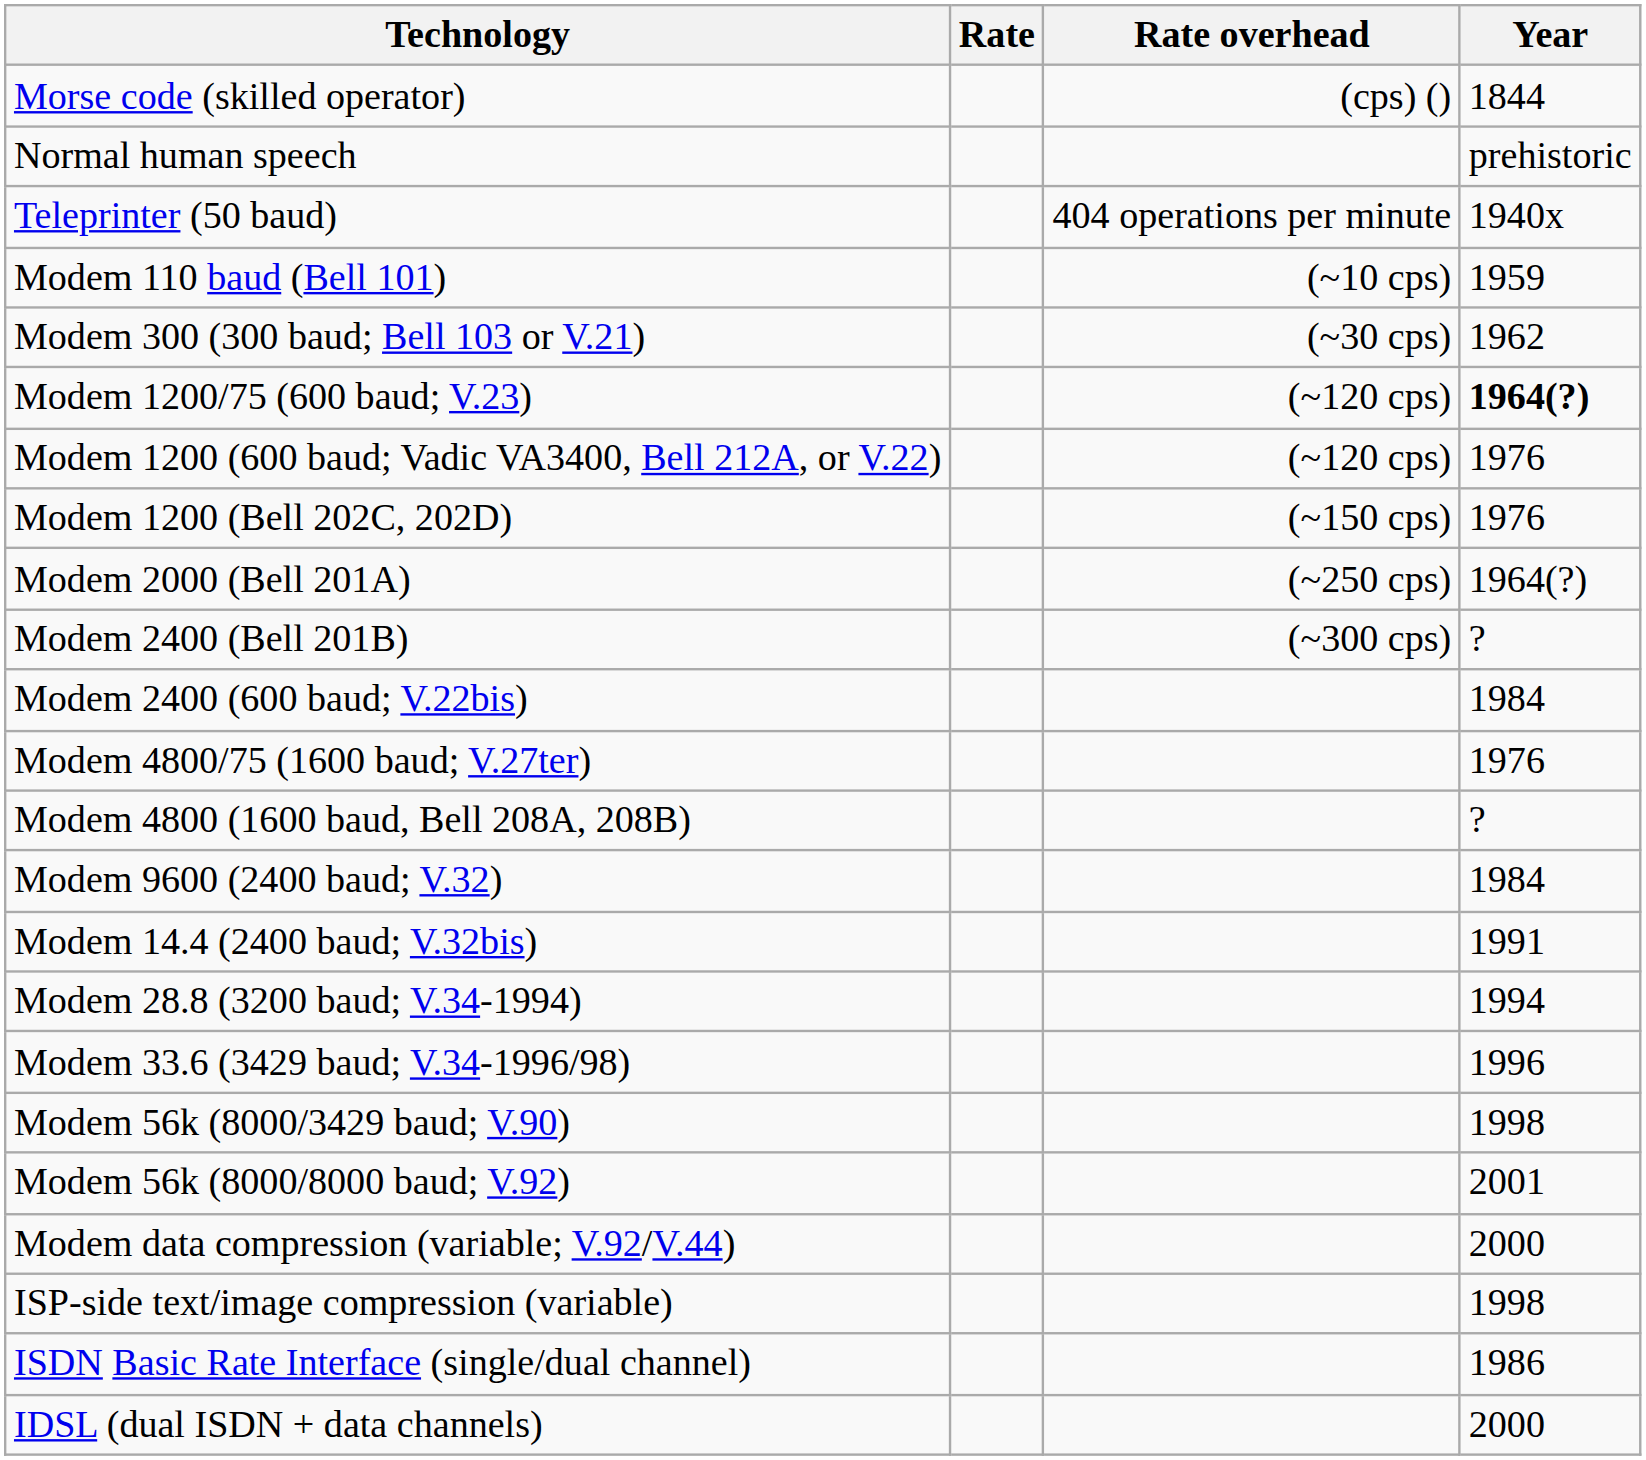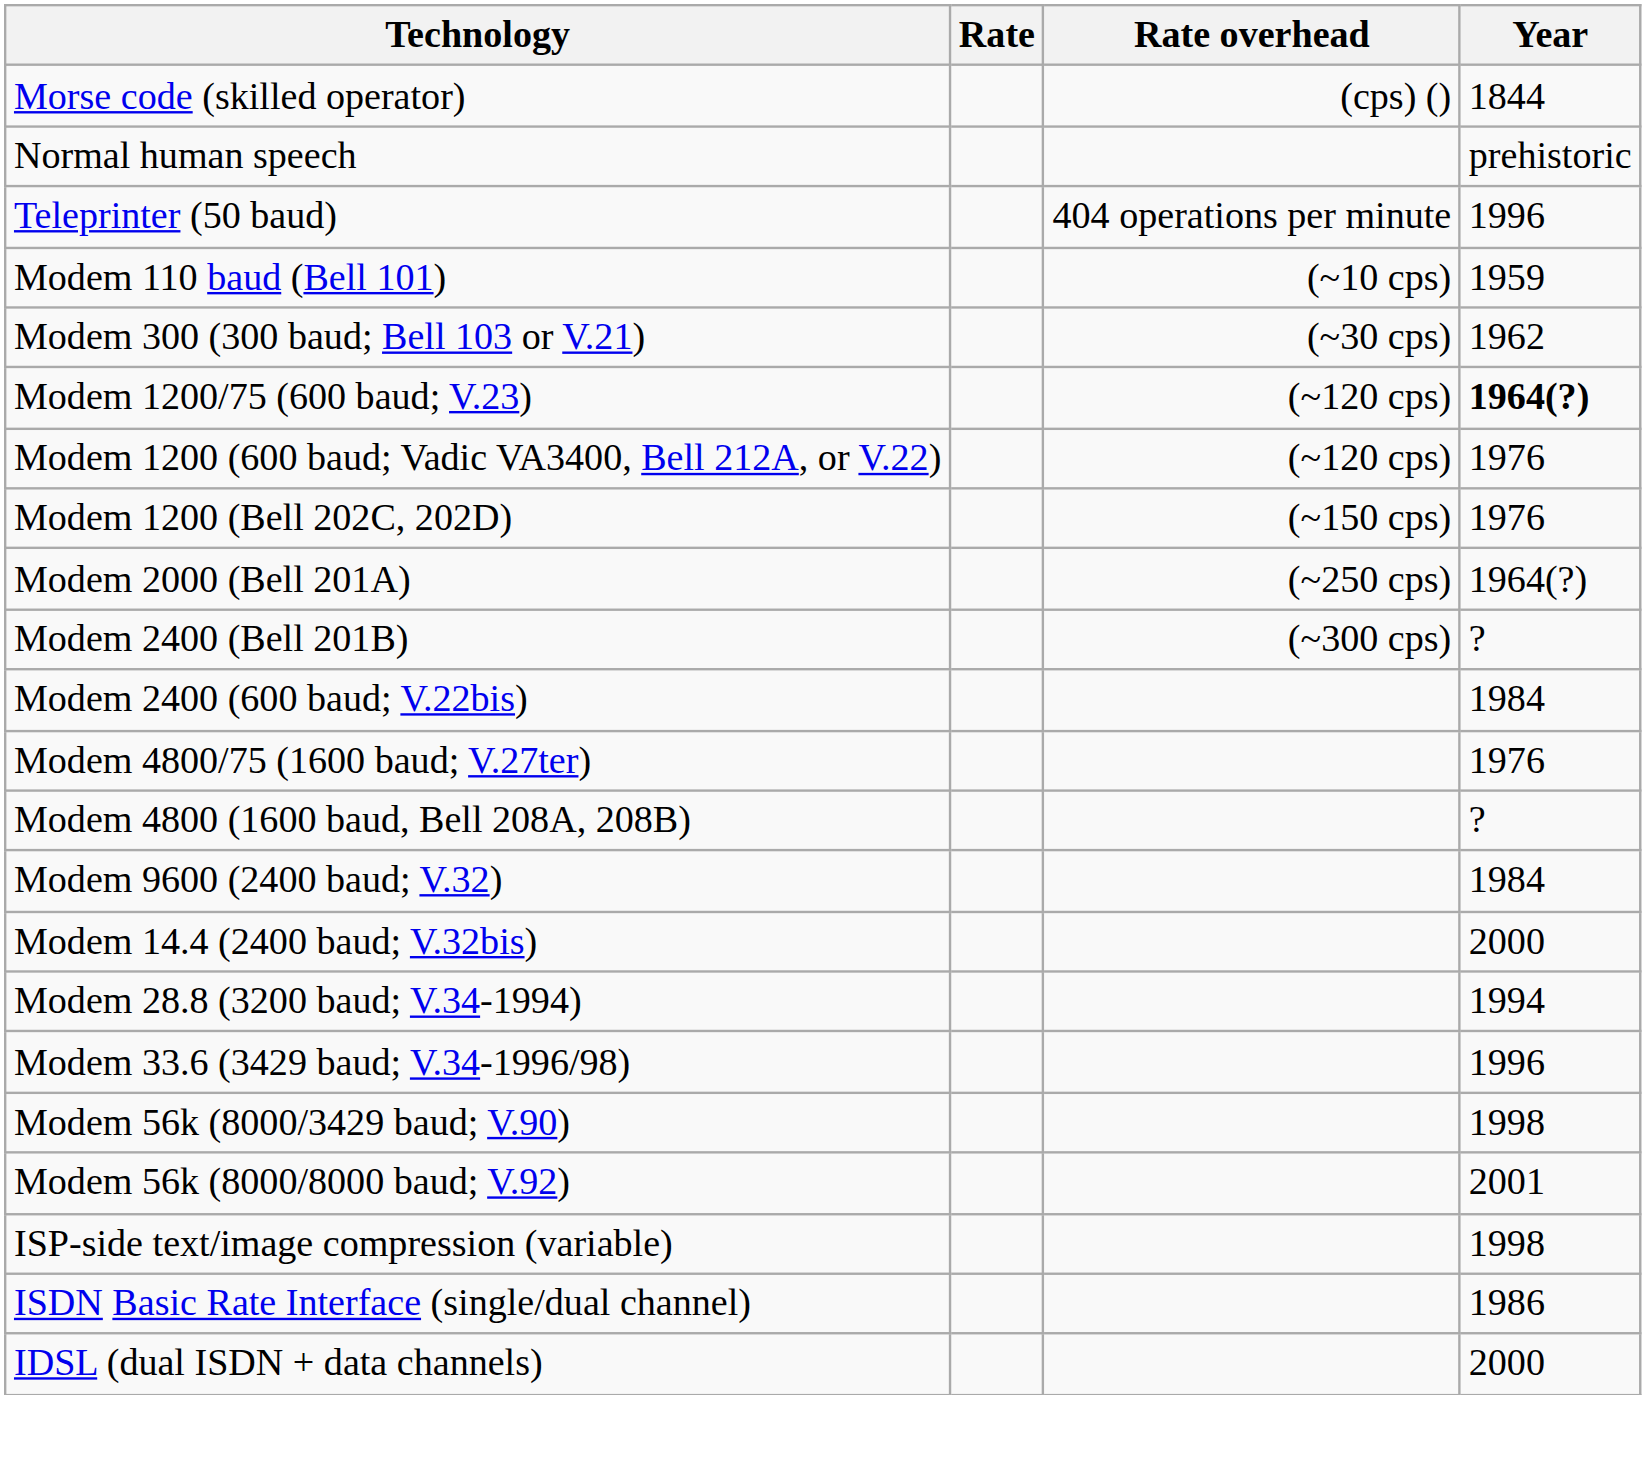Teleprinter (50 baud) | Year: 1940x -> 1996
Modem 14.4 (2400 baud; V.32bis) | Year: 1991 -> 2000
- row: Modem data compression (variable; V.92/V.44) | 2000
